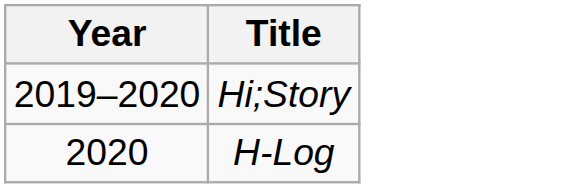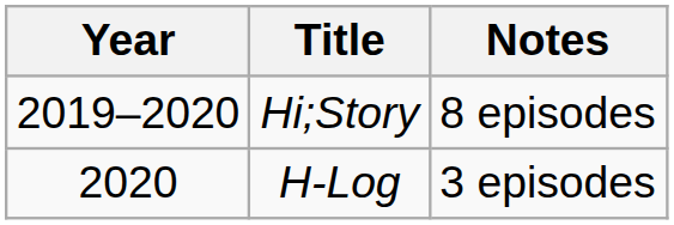+ column: Notes | 8 episodes | 3 episodes
